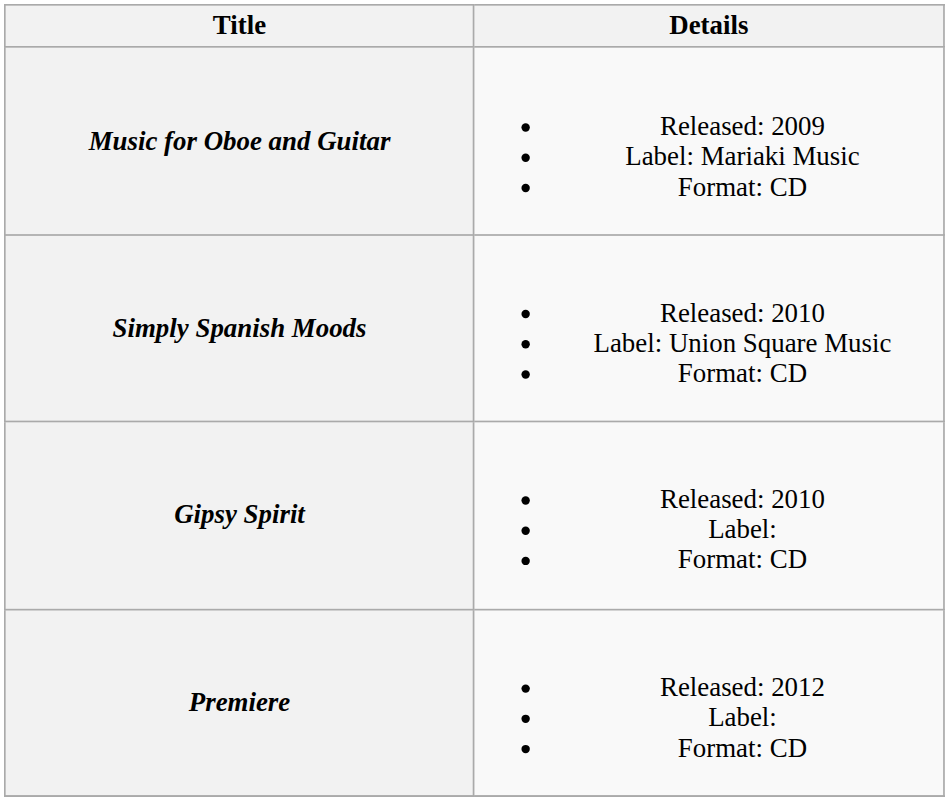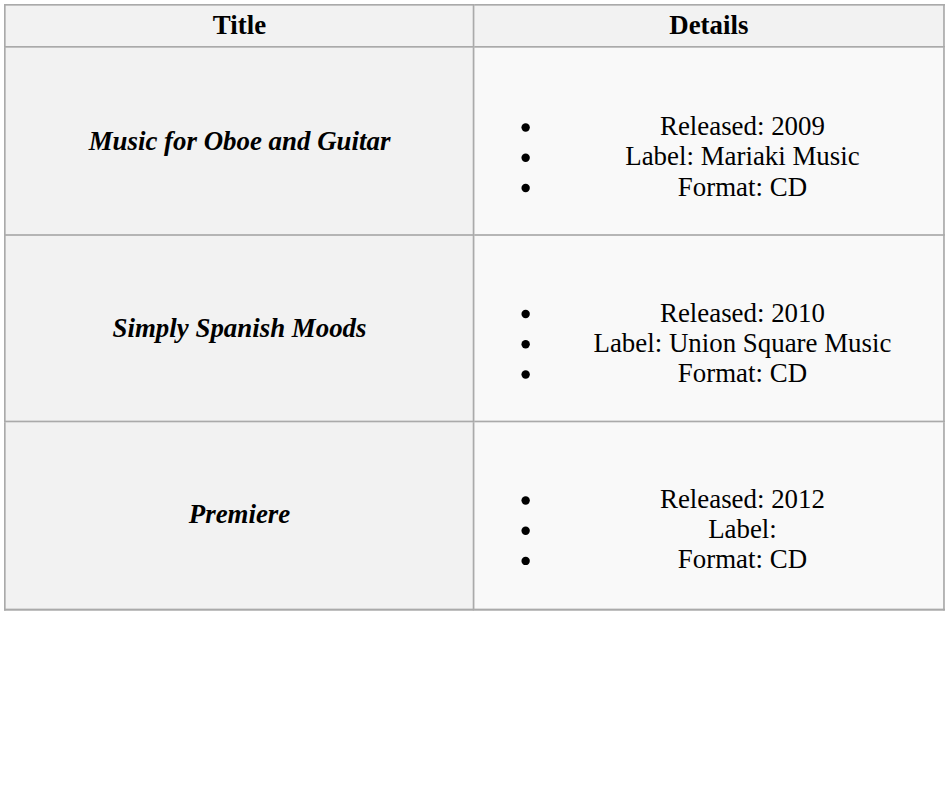- row: Gipsy Spirit | Released: 2010 Label: Format: CD
